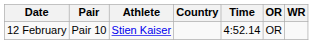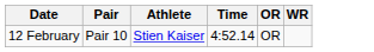- column: Country
